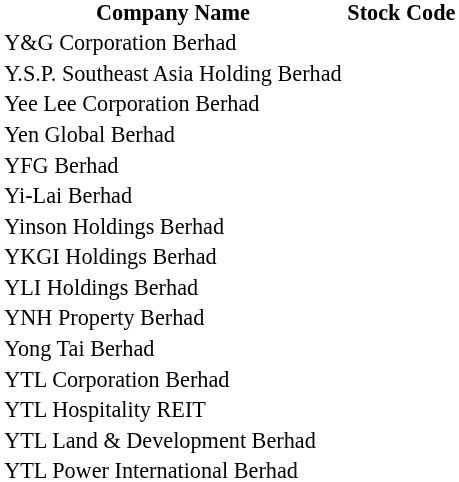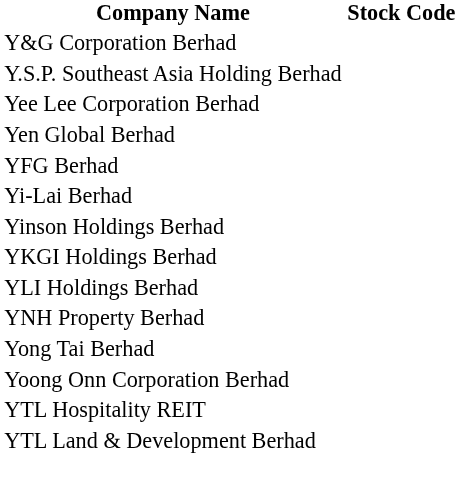+ row: Yoong Onn Corporation Berhad
- row: YTL Corporation Berhad
- row: YTL Power International Berhad
